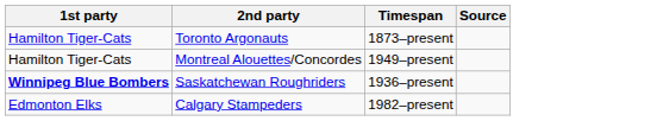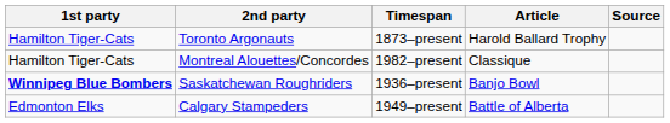+ column: Article | Harold Ballard Trophy | Classique | Banjo Bowl | Battle of Alberta
Montreal Alouettes/Concordes | Timespan: 1949–present -> 1982–present
Calgary Stampeders | Timespan: 1982–present -> 1949–present
